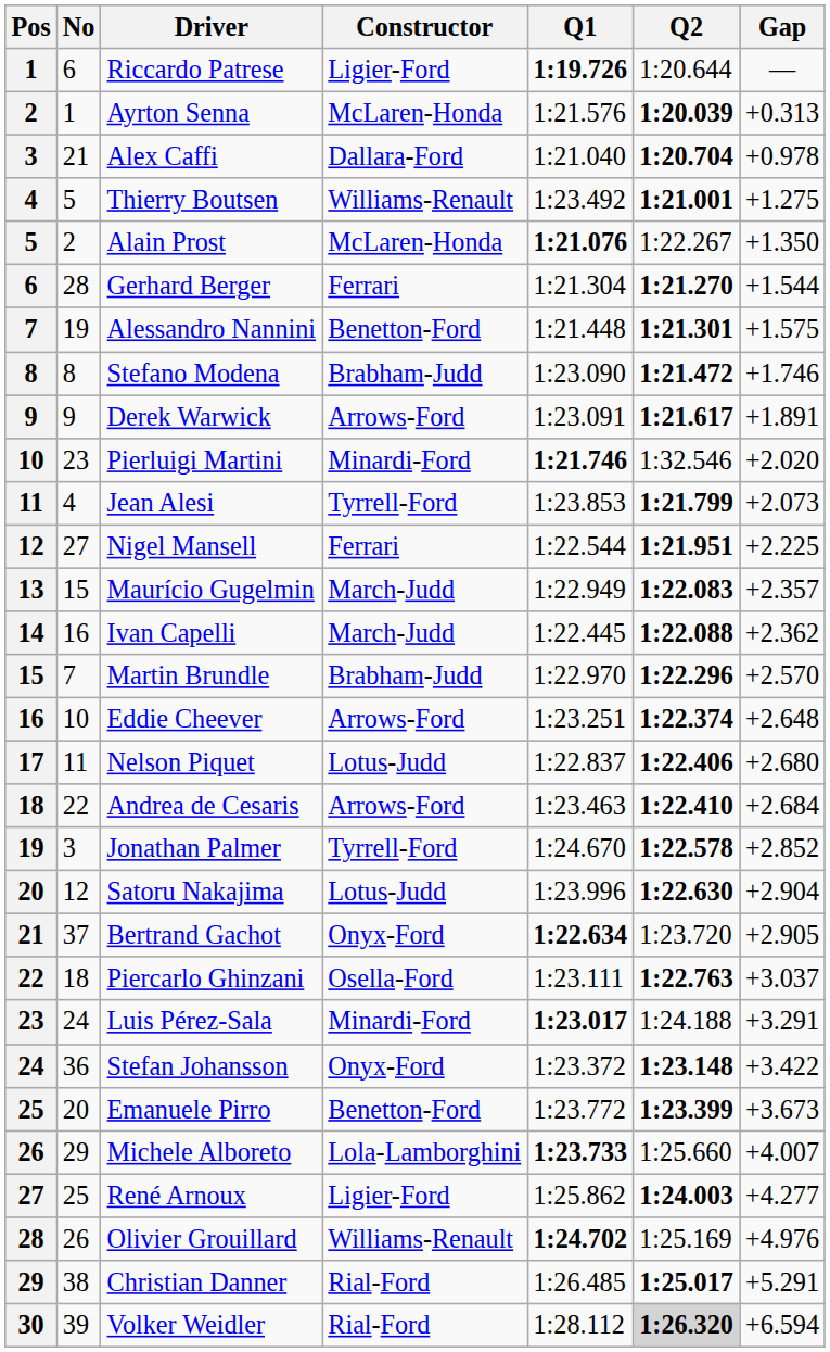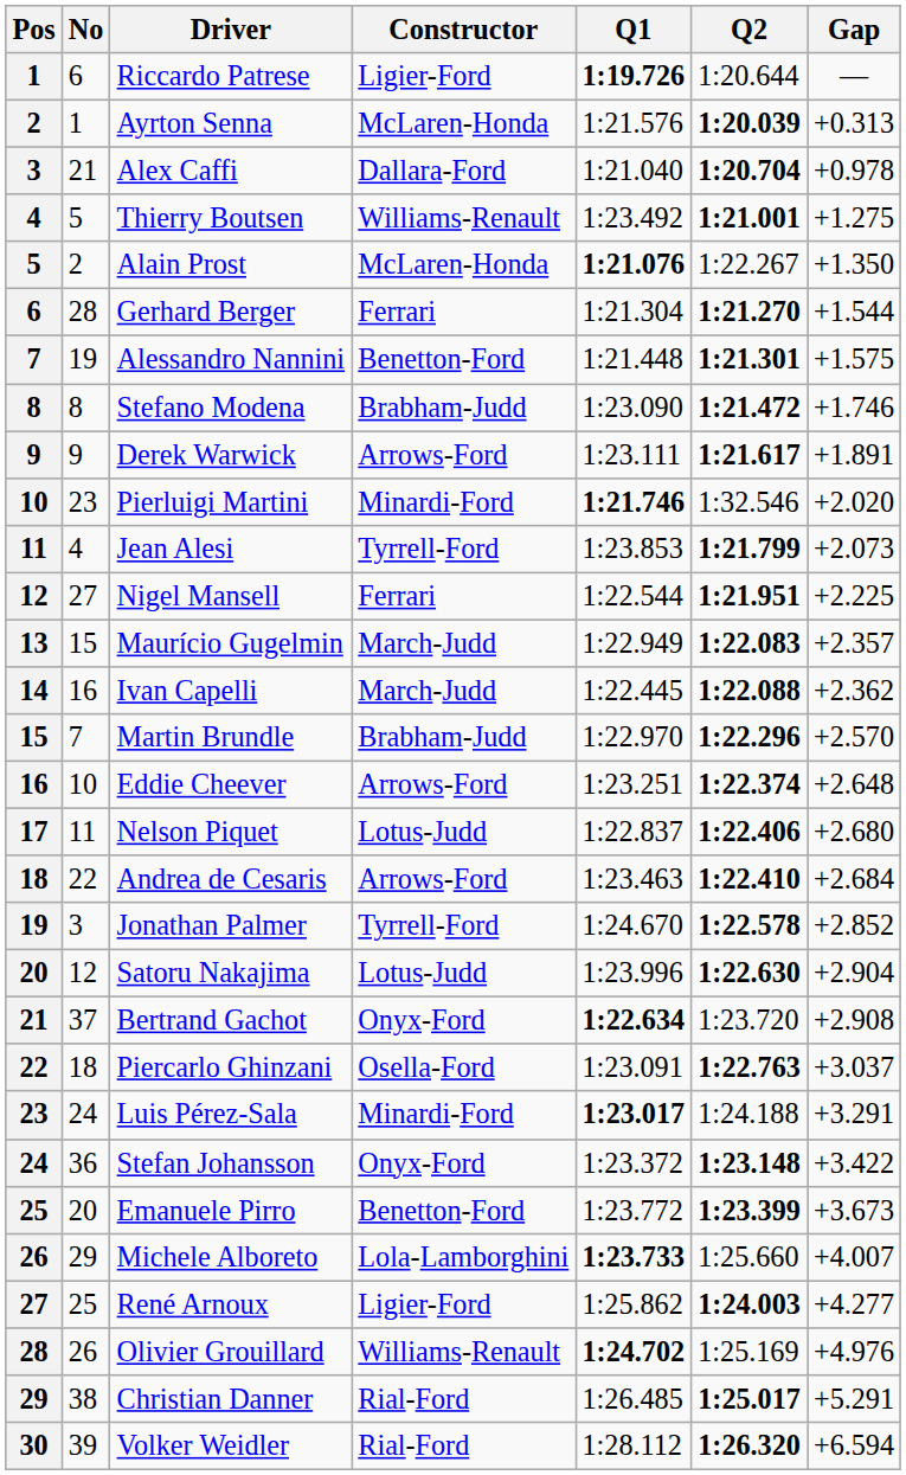Derek Warwick | Q1: 1:23.091 -> 1:23.111
Bertrand Gachot | Gap: +2.905 -> +2.908
Piercarlo Ghinzani | Q1: 1:23.111 -> 1:23.091
Volker Weidler | Q2: lightgrey background -> no background
